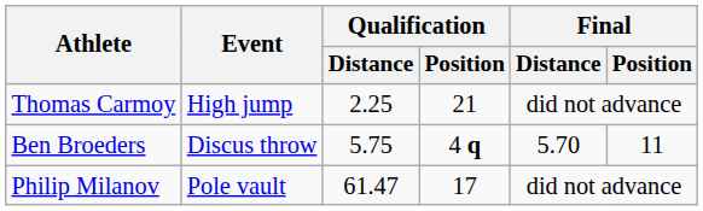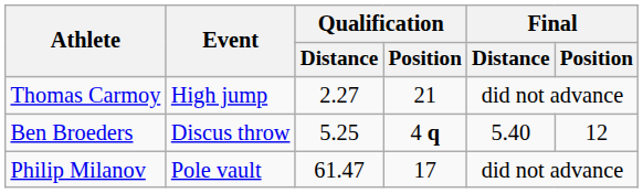Thomas Carmoy | Qualification / Distance: 2.25 -> 2.27
Ben Broeders | Qualification / Distance: 5.75 -> 5.25
Ben Broeders | Final / Distance: 5.70 -> 5.40
Ben Broeders | Final / Position: 11 -> 12
